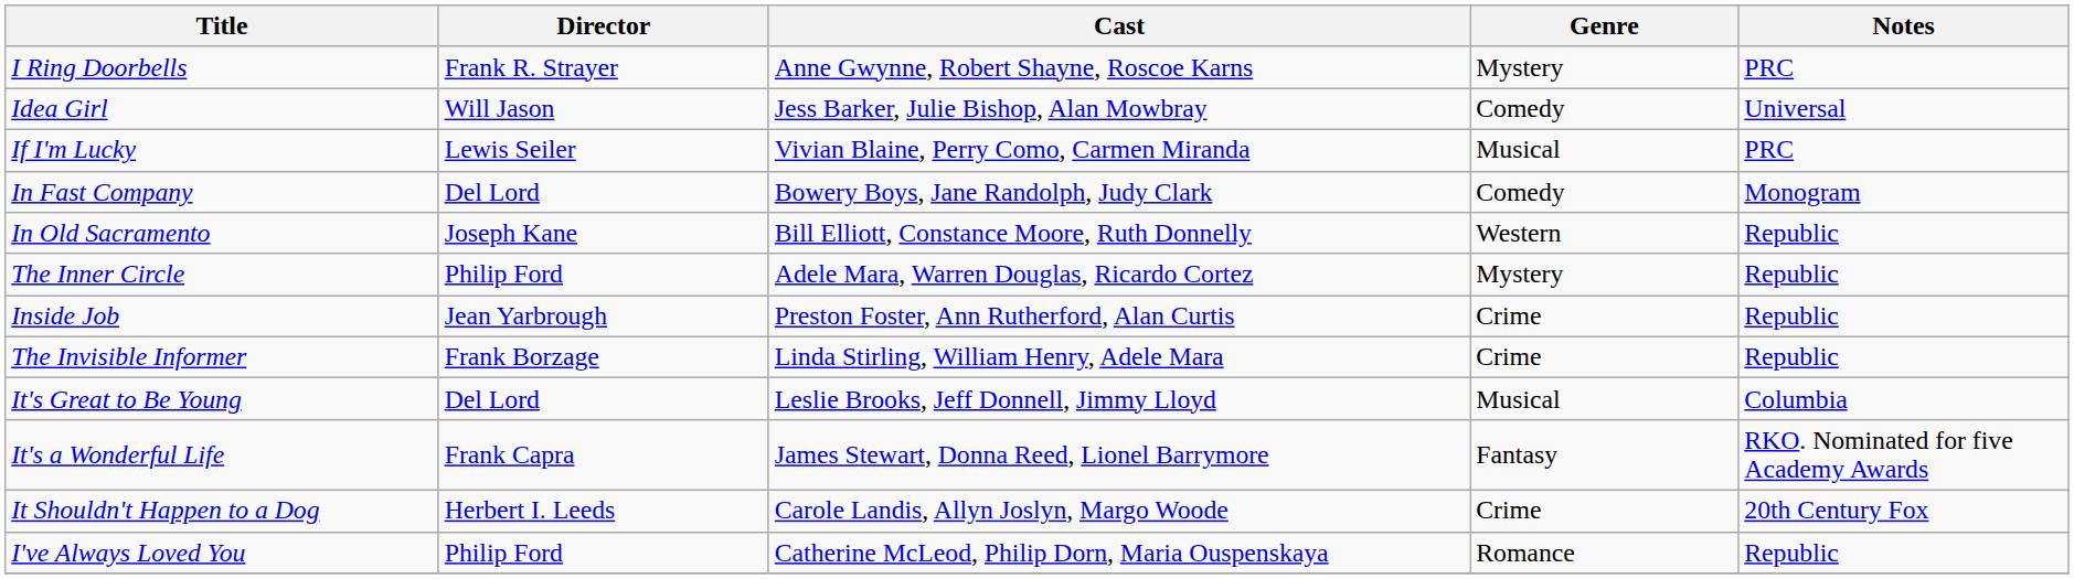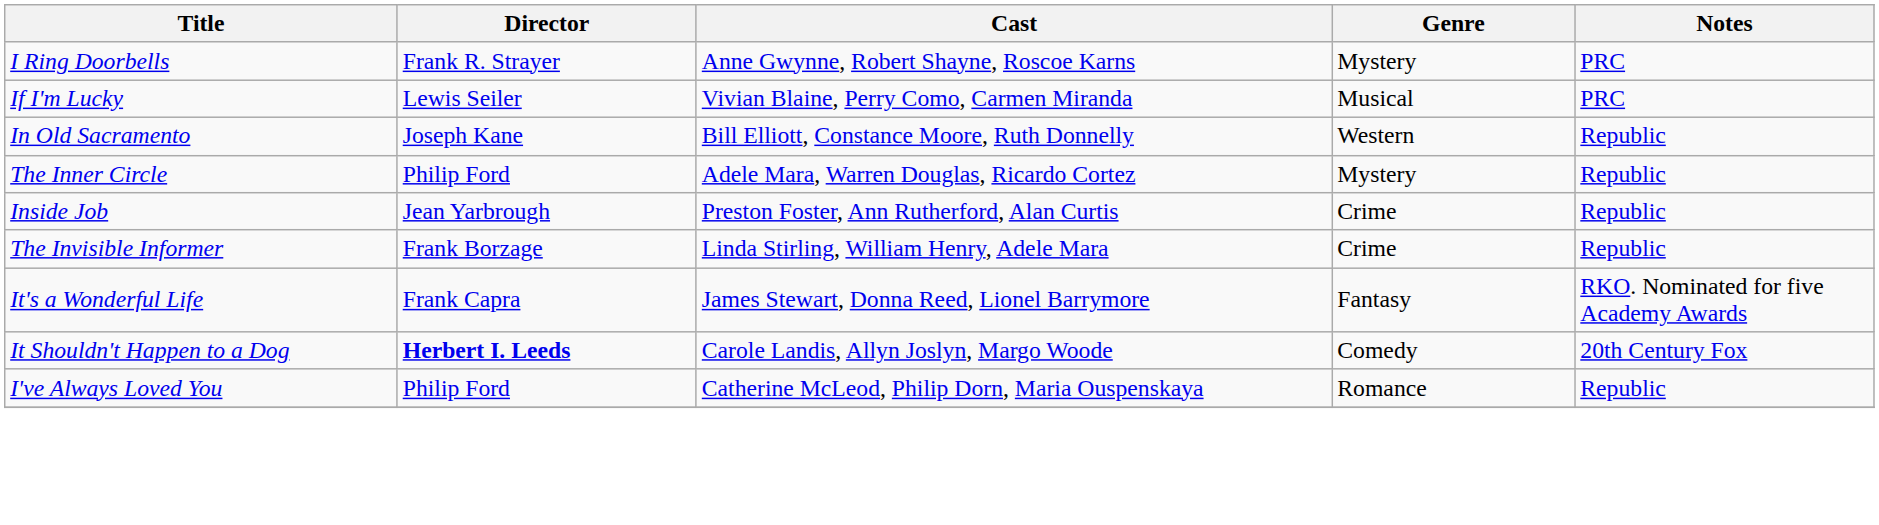- row: Idea Girl | Will Jason | Jess Barker, Julie Bishop, Alan Mowbray | Comedy | Universal
- row: In Fast Company | Del Lord | Bowery Boys, Jane Randolph, Judy Clark | Comedy | Monogram
- row: It's Great to Be Young | Del Lord | Leslie Brooks, Jeff Donnell, Jimmy Lloyd | Musical | Columbia
It Shouldn't Happen to a Dog | Director: normal -> bold
It Shouldn't Happen to a Dog | Genre: Crime -> Comedy
